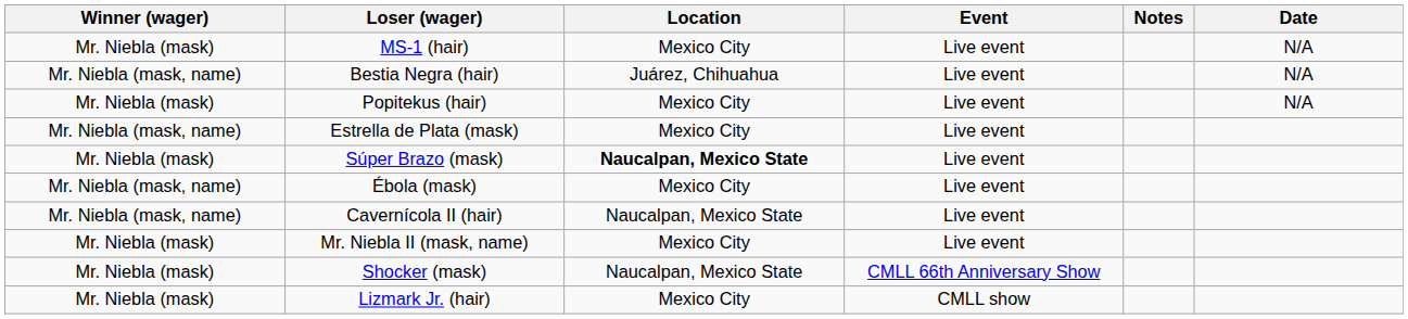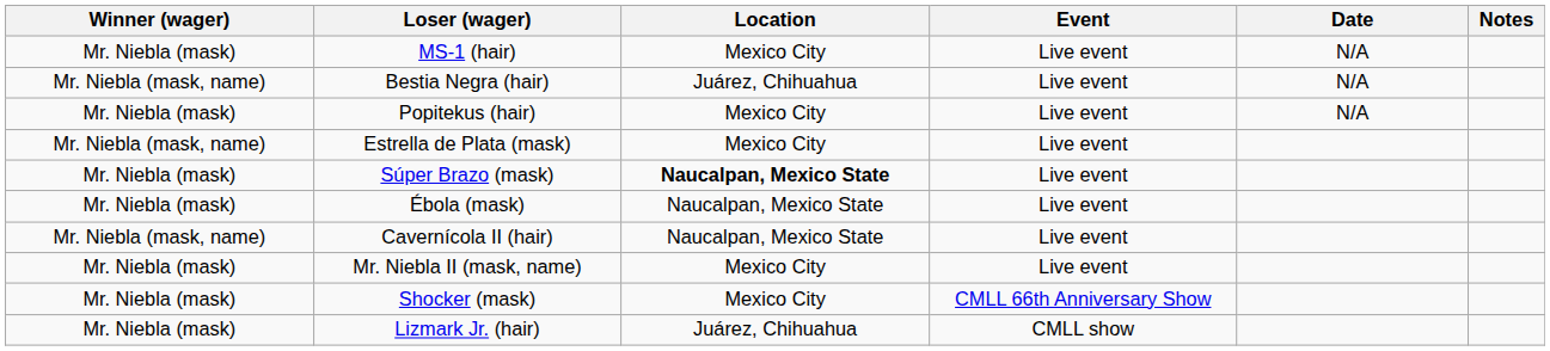columns swapped: Date <-> Notes
Ébola (mask) | Winner (wager): Mr. Niebla (mask, name) -> Mr. Niebla (mask)
Ébola (mask) | Location: Mexico City -> Naucalpan, Mexico State
Shocker (mask) | Location: Naucalpan, Mexico State -> Mexico City
Lizmark Jr. (hair) | Location: Mexico City -> Juárez, Chihuahua
